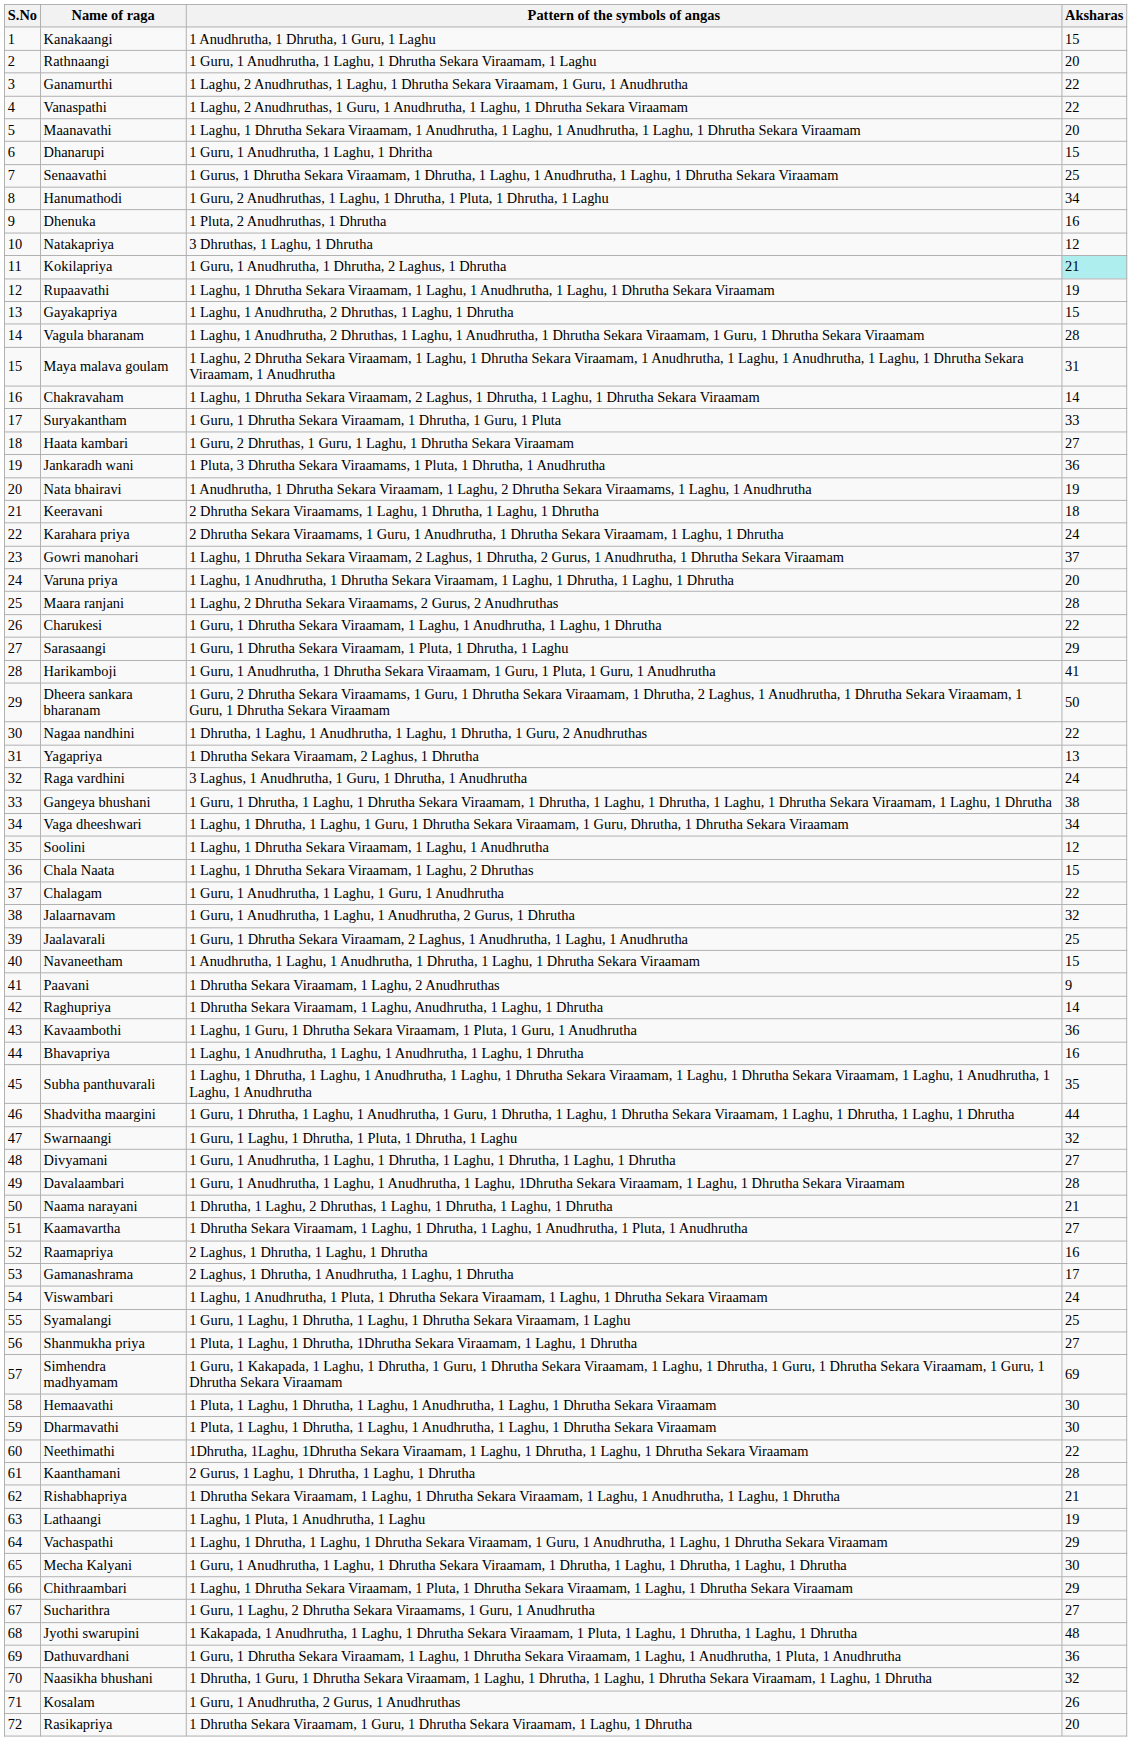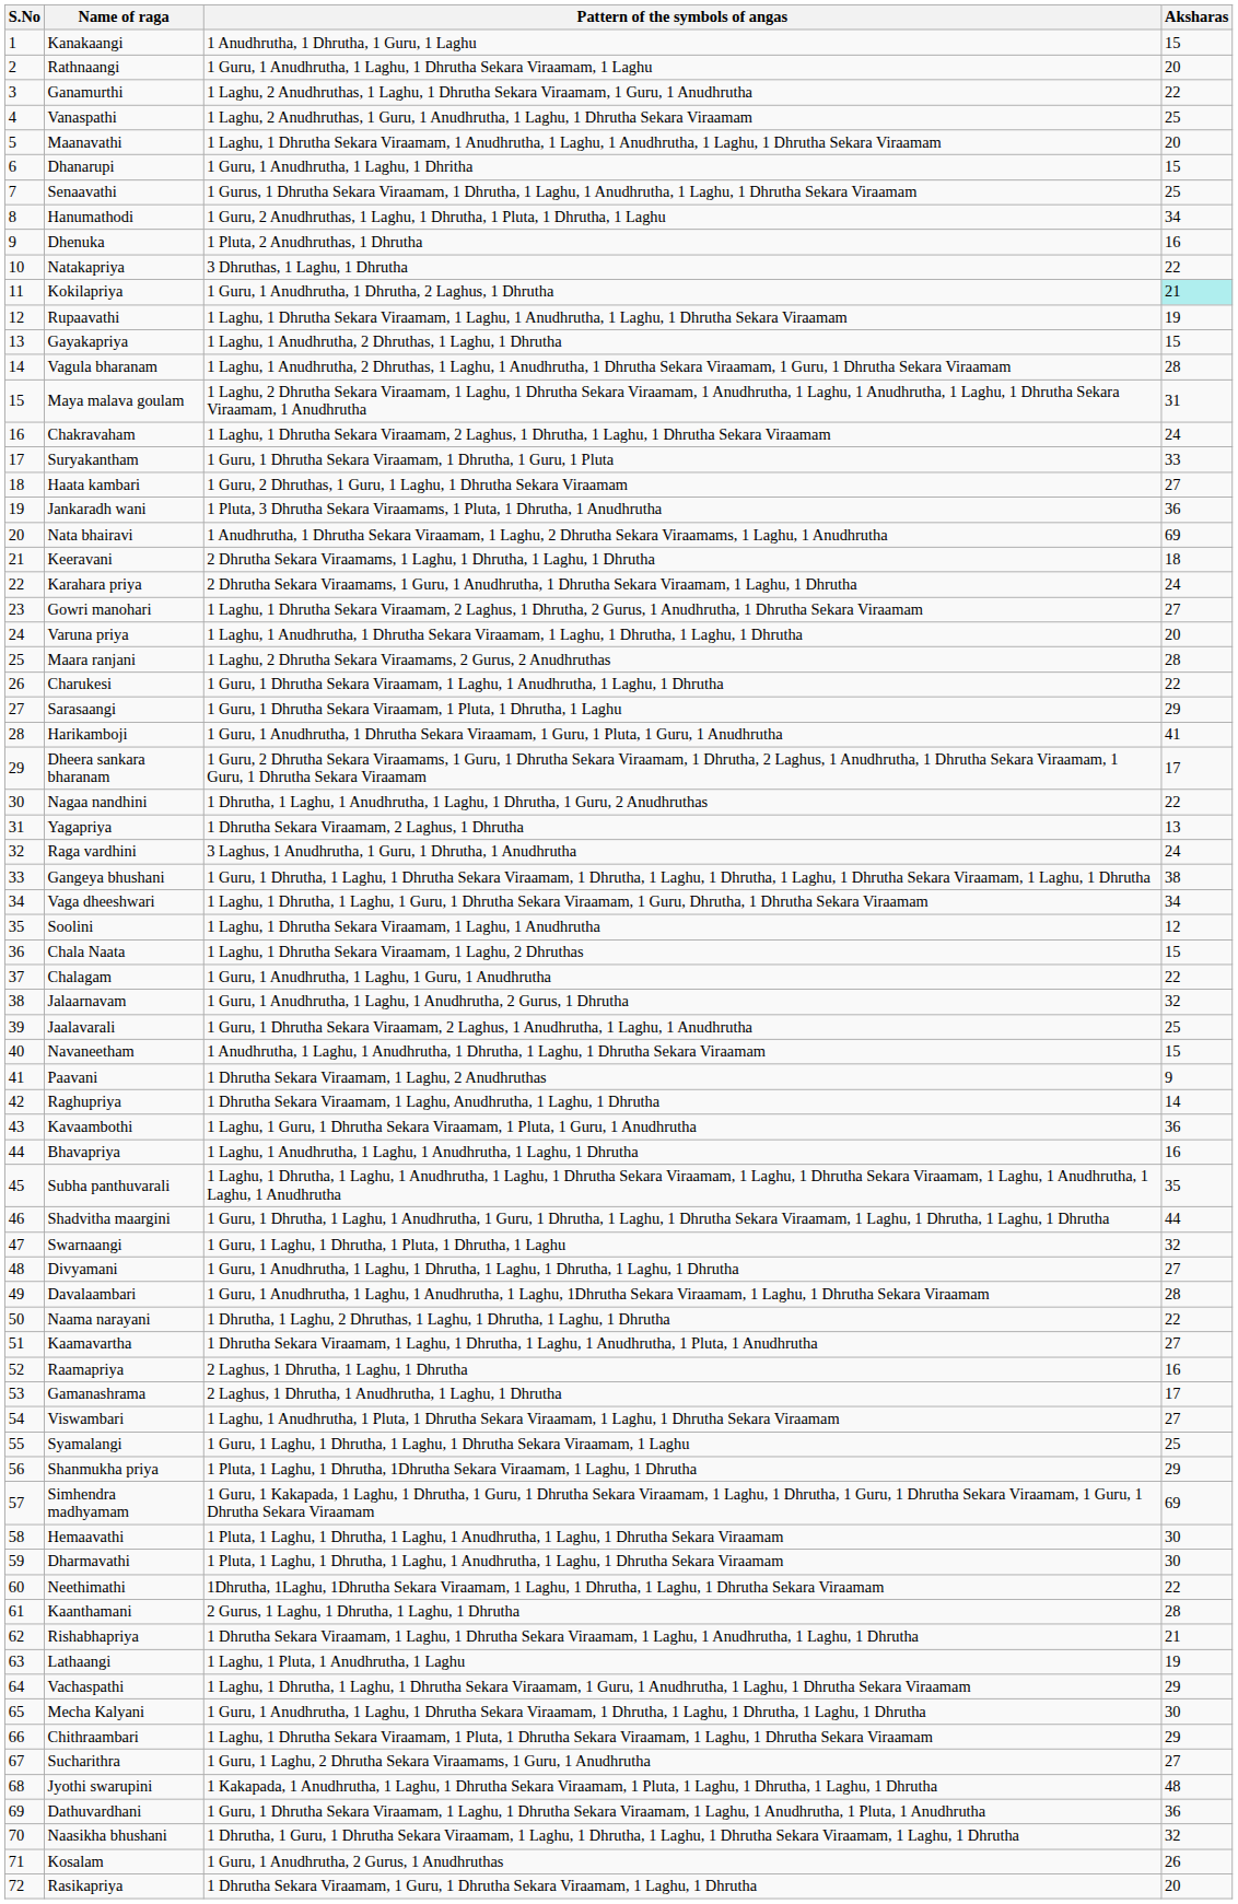Vanaspathi | Aksharas: 22 -> 25
Natakapriya | Aksharas: 12 -> 22
Chakravaham | Aksharas: 14 -> 24
Nata bhairavi | Aksharas: 19 -> 69
Gowri manohari | Aksharas: 37 -> 27
Dheera sankara bharanam | Aksharas: 50 -> 17
Naama narayani | Aksharas: 21 -> 22
Viswambari | Aksharas: 24 -> 27
Shanmukha priya | Aksharas: 27 -> 29
